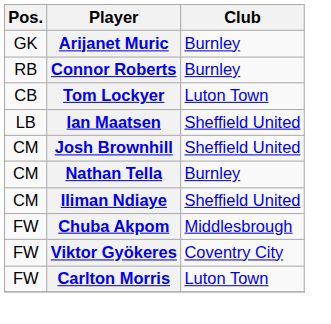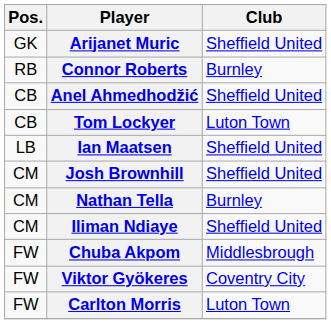Arijanet Muric | Club: Burnley -> Sheffield United
+ row: CB | Anel Ahmedhodžić | Sheffield United
